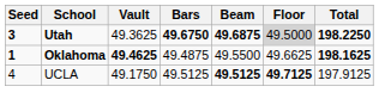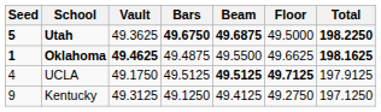Utah | Seed: 3 -> 5
Utah | Floor: lightgrey background -> no background
+ row: 9 | Kentucky | 49.3125 | 49.1250 | 49.4125 | 49.2750 | 197.1250
